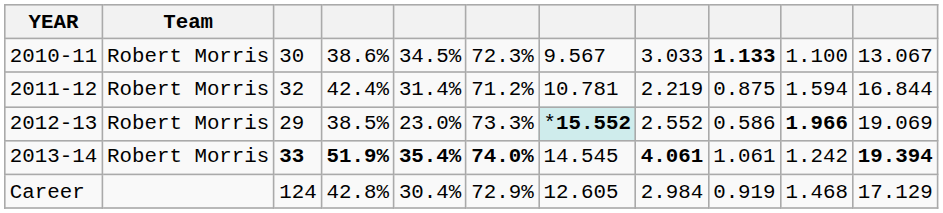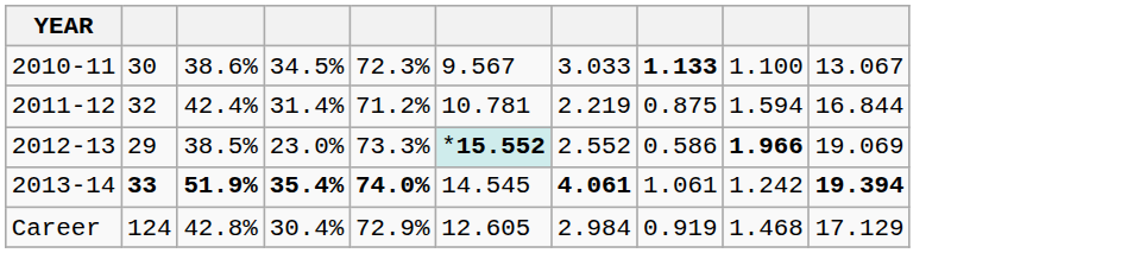- column: Team | Robert Morris | Robert Morris | Robert Morris | Robert Morris
